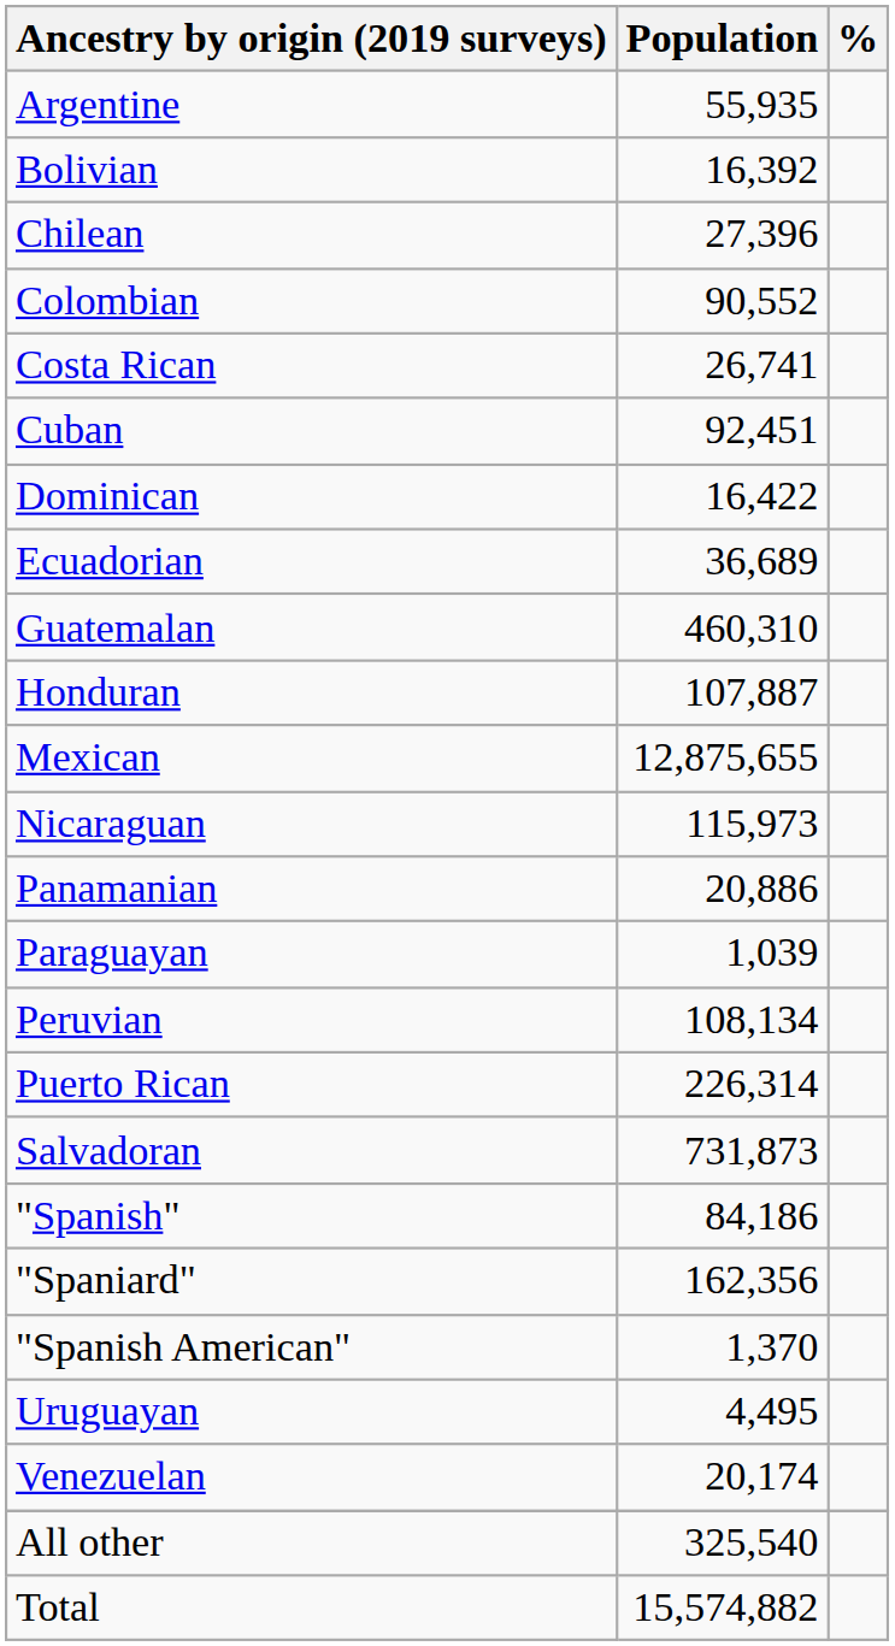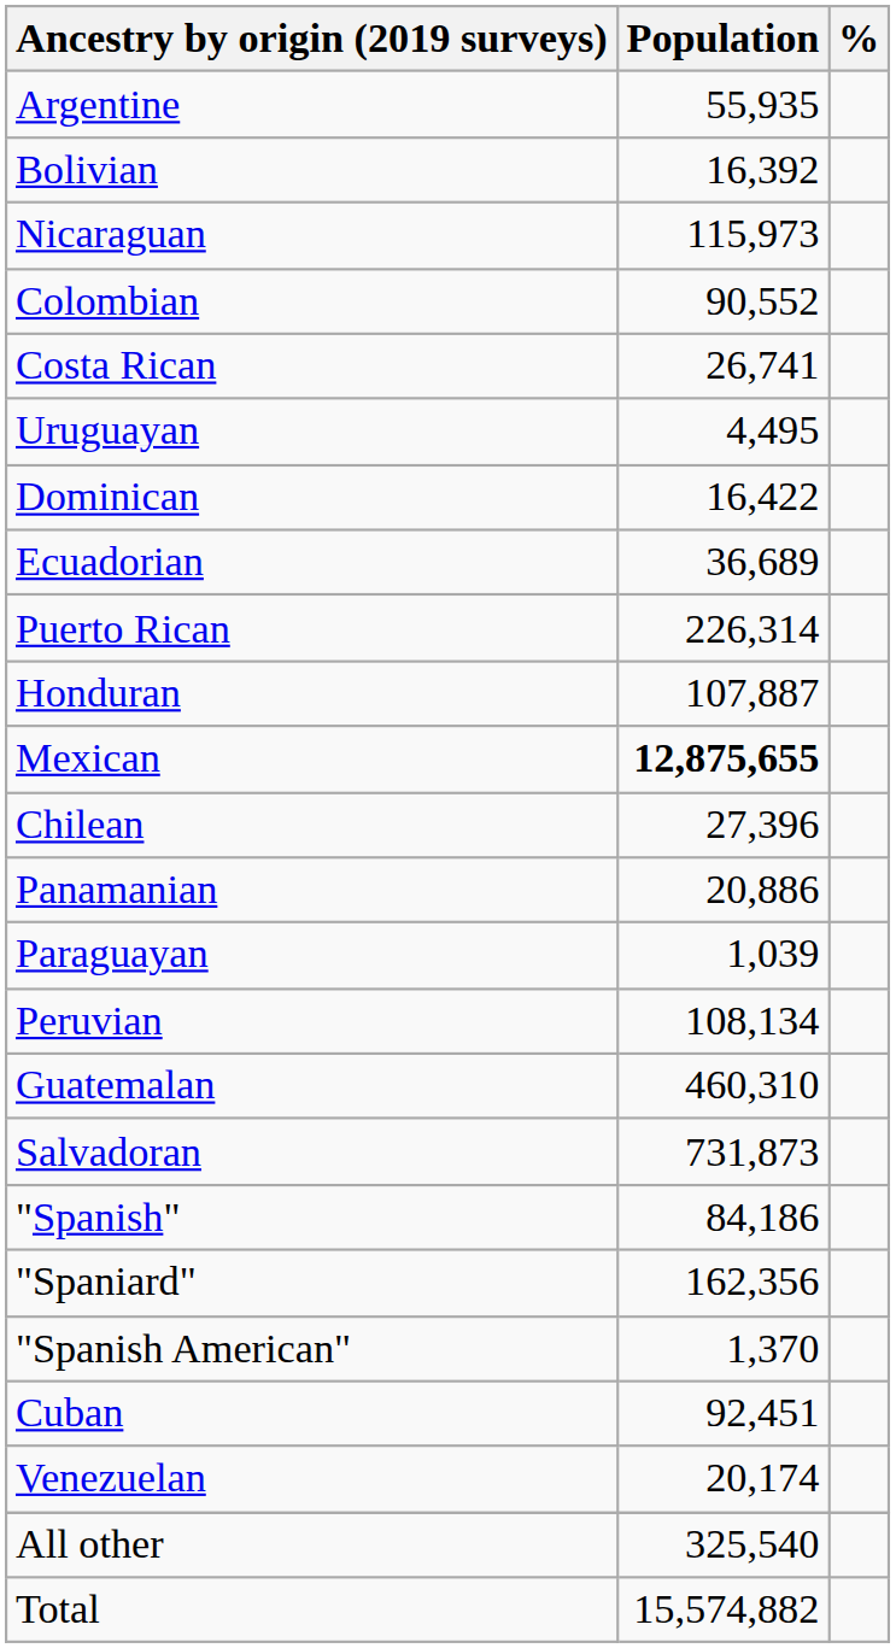rows swapped: Chilean <-> Nicaraguan
rows swapped: Cuban <-> Uruguayan
rows swapped: Guatemalan <-> Puerto Rican
Mexican | Population: normal -> bold
